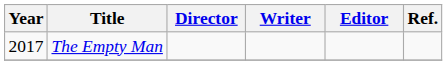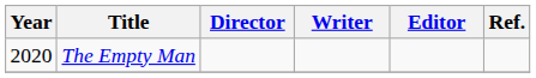The Empty Man | Year: 2017 -> 2020
